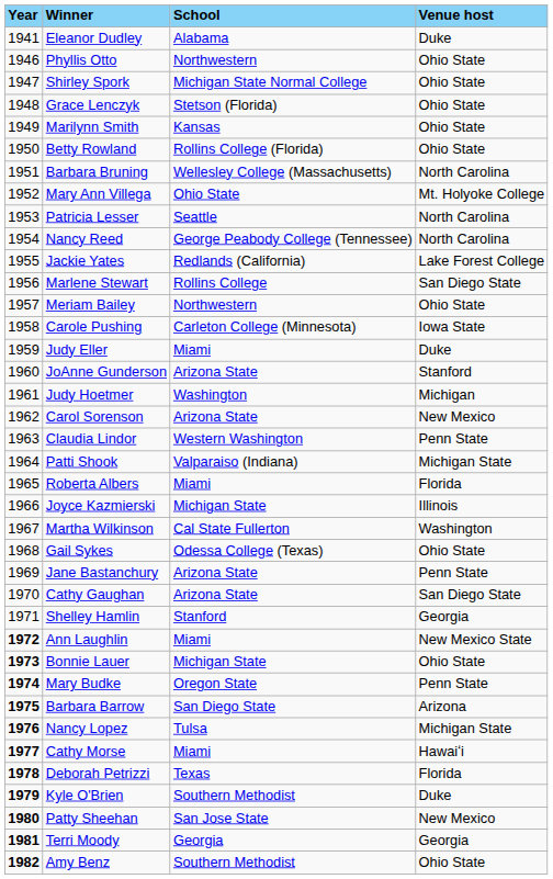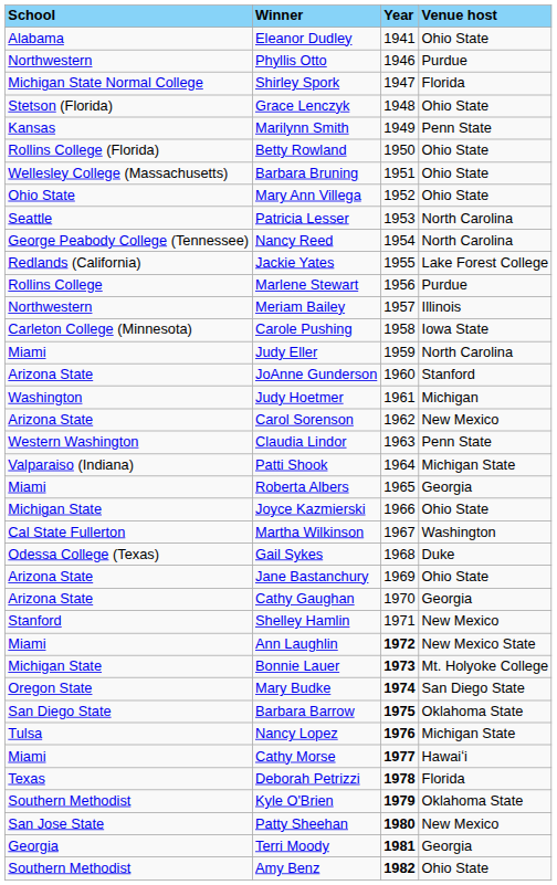columns swapped: Year <-> School
Eleanor Dudley | Venue host: Duke -> Ohio State
Phyllis Otto | Venue host: Ohio State -> Purdue
Shirley Spork | Venue host: Ohio State -> Florida
Marilynn Smith | Venue host: Ohio State -> Penn State
Barbara Bruning | Venue host: North Carolina -> Ohio State
Mary Ann Villega | Venue host: Mt. Holyoke College -> Ohio State
Marlene Stewart | Venue host: San Diego State -> Purdue
Meriam Bailey | Venue host: Ohio State -> Illinois
Judy Eller | Venue host: Duke -> North Carolina
Roberta Albers | Venue host: Florida -> Georgia
Joyce Kazmierski | Venue host: Illinois -> Ohio State
Gail Sykes | Venue host: Ohio State -> Duke
Jane Bastanchury | Venue host: Penn State -> Ohio State
Cathy Gaughan | Venue host: San Diego State -> Georgia
Shelley Hamlin | Venue host: Georgia -> New Mexico
Bonnie Lauer | Venue host: Ohio State -> Mt. Holyoke College
Mary Budke | Venue host: Penn State -> San Diego State
Barbara Barrow | Venue host: Arizona -> Oklahoma State
Kyle O'Brien | Venue host: Duke -> Oklahoma State
